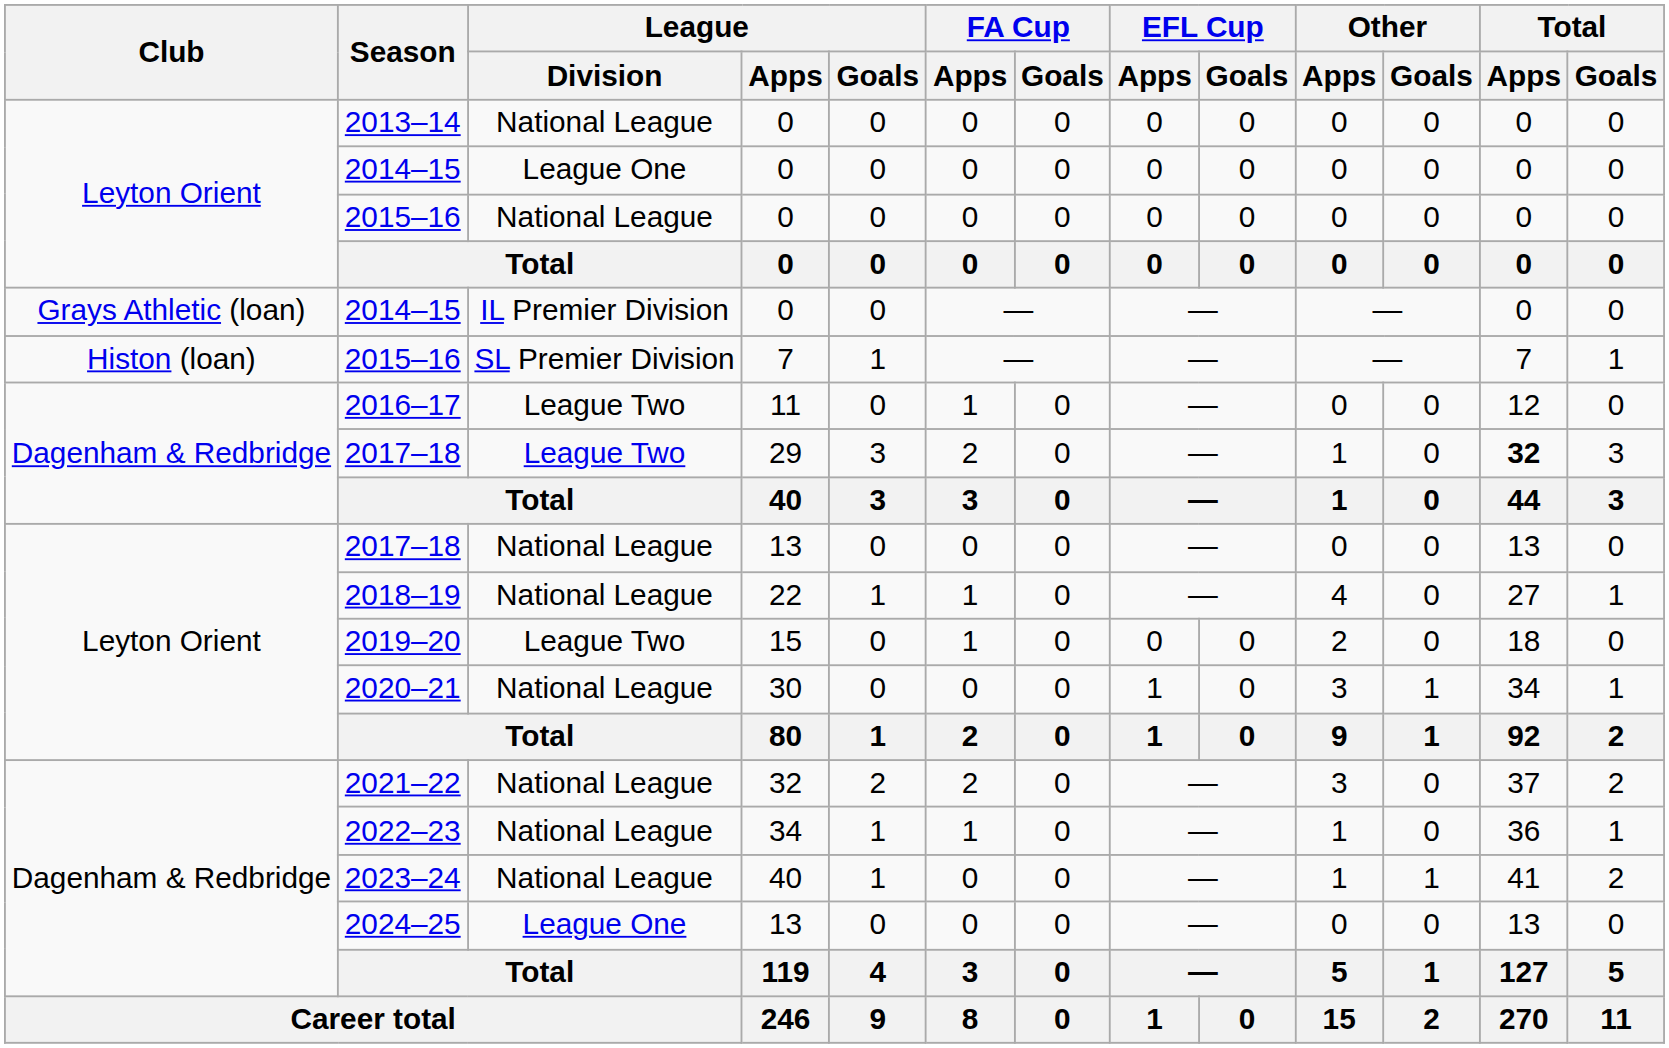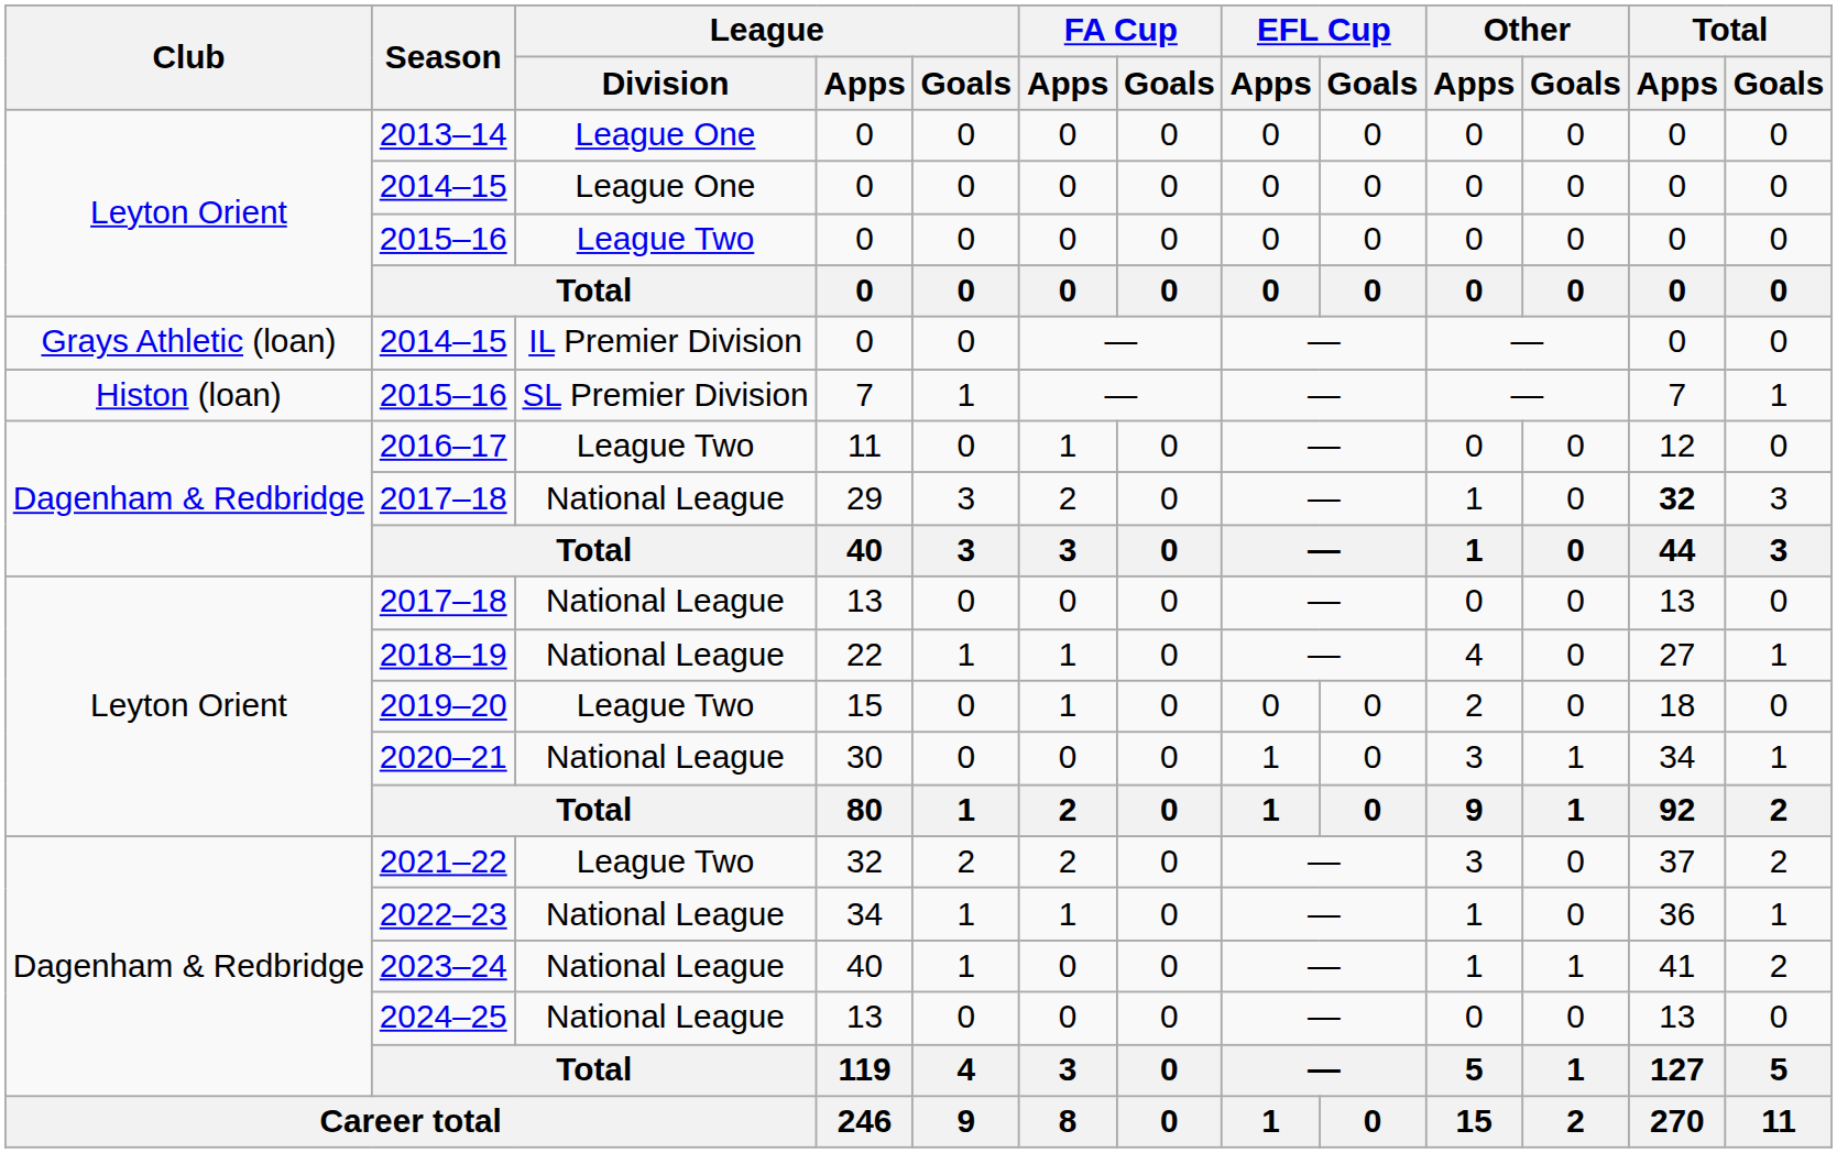2013–14 | League / Division: National League -> League One
Leyton Orient / 2015–16 | League / Division: National League -> League Two
Dagenham & Redbridge / 2017–18 | League / Division: League Two -> National League
2021–22 | League / Division: National League -> League Two
2024–25 | League / Division: League One -> National League
